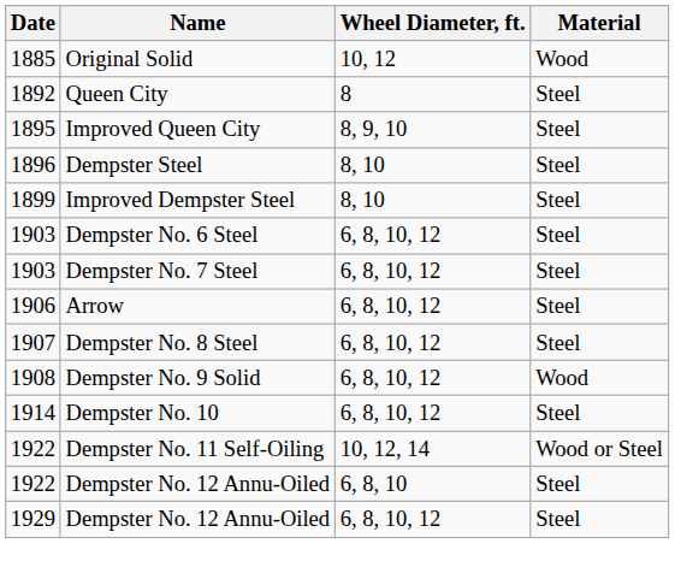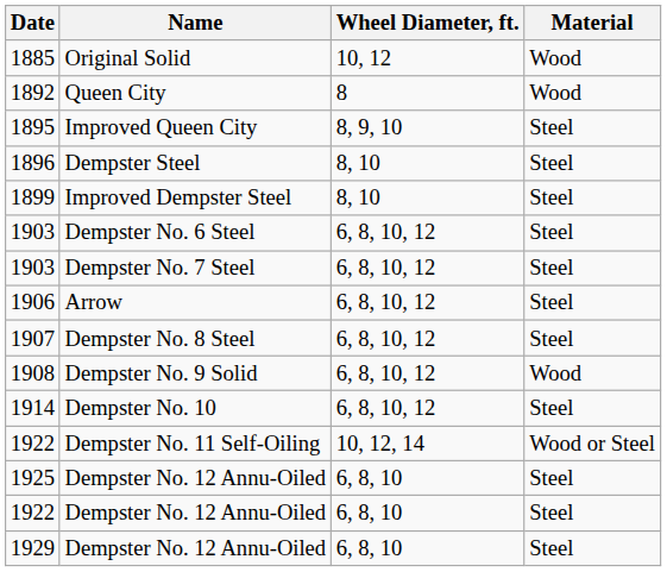1892 | Material: Steel -> Wood
+ row: 1925 | Dempster No. 12 Annu-Oiled | 6, 8, 10 | Steel
1929 | Wheel Diameter, ft.: 6, 8, 10, 12 -> 6, 8, 10
